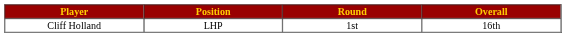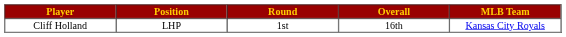+ column: MLB Team | Kansas City Royals
